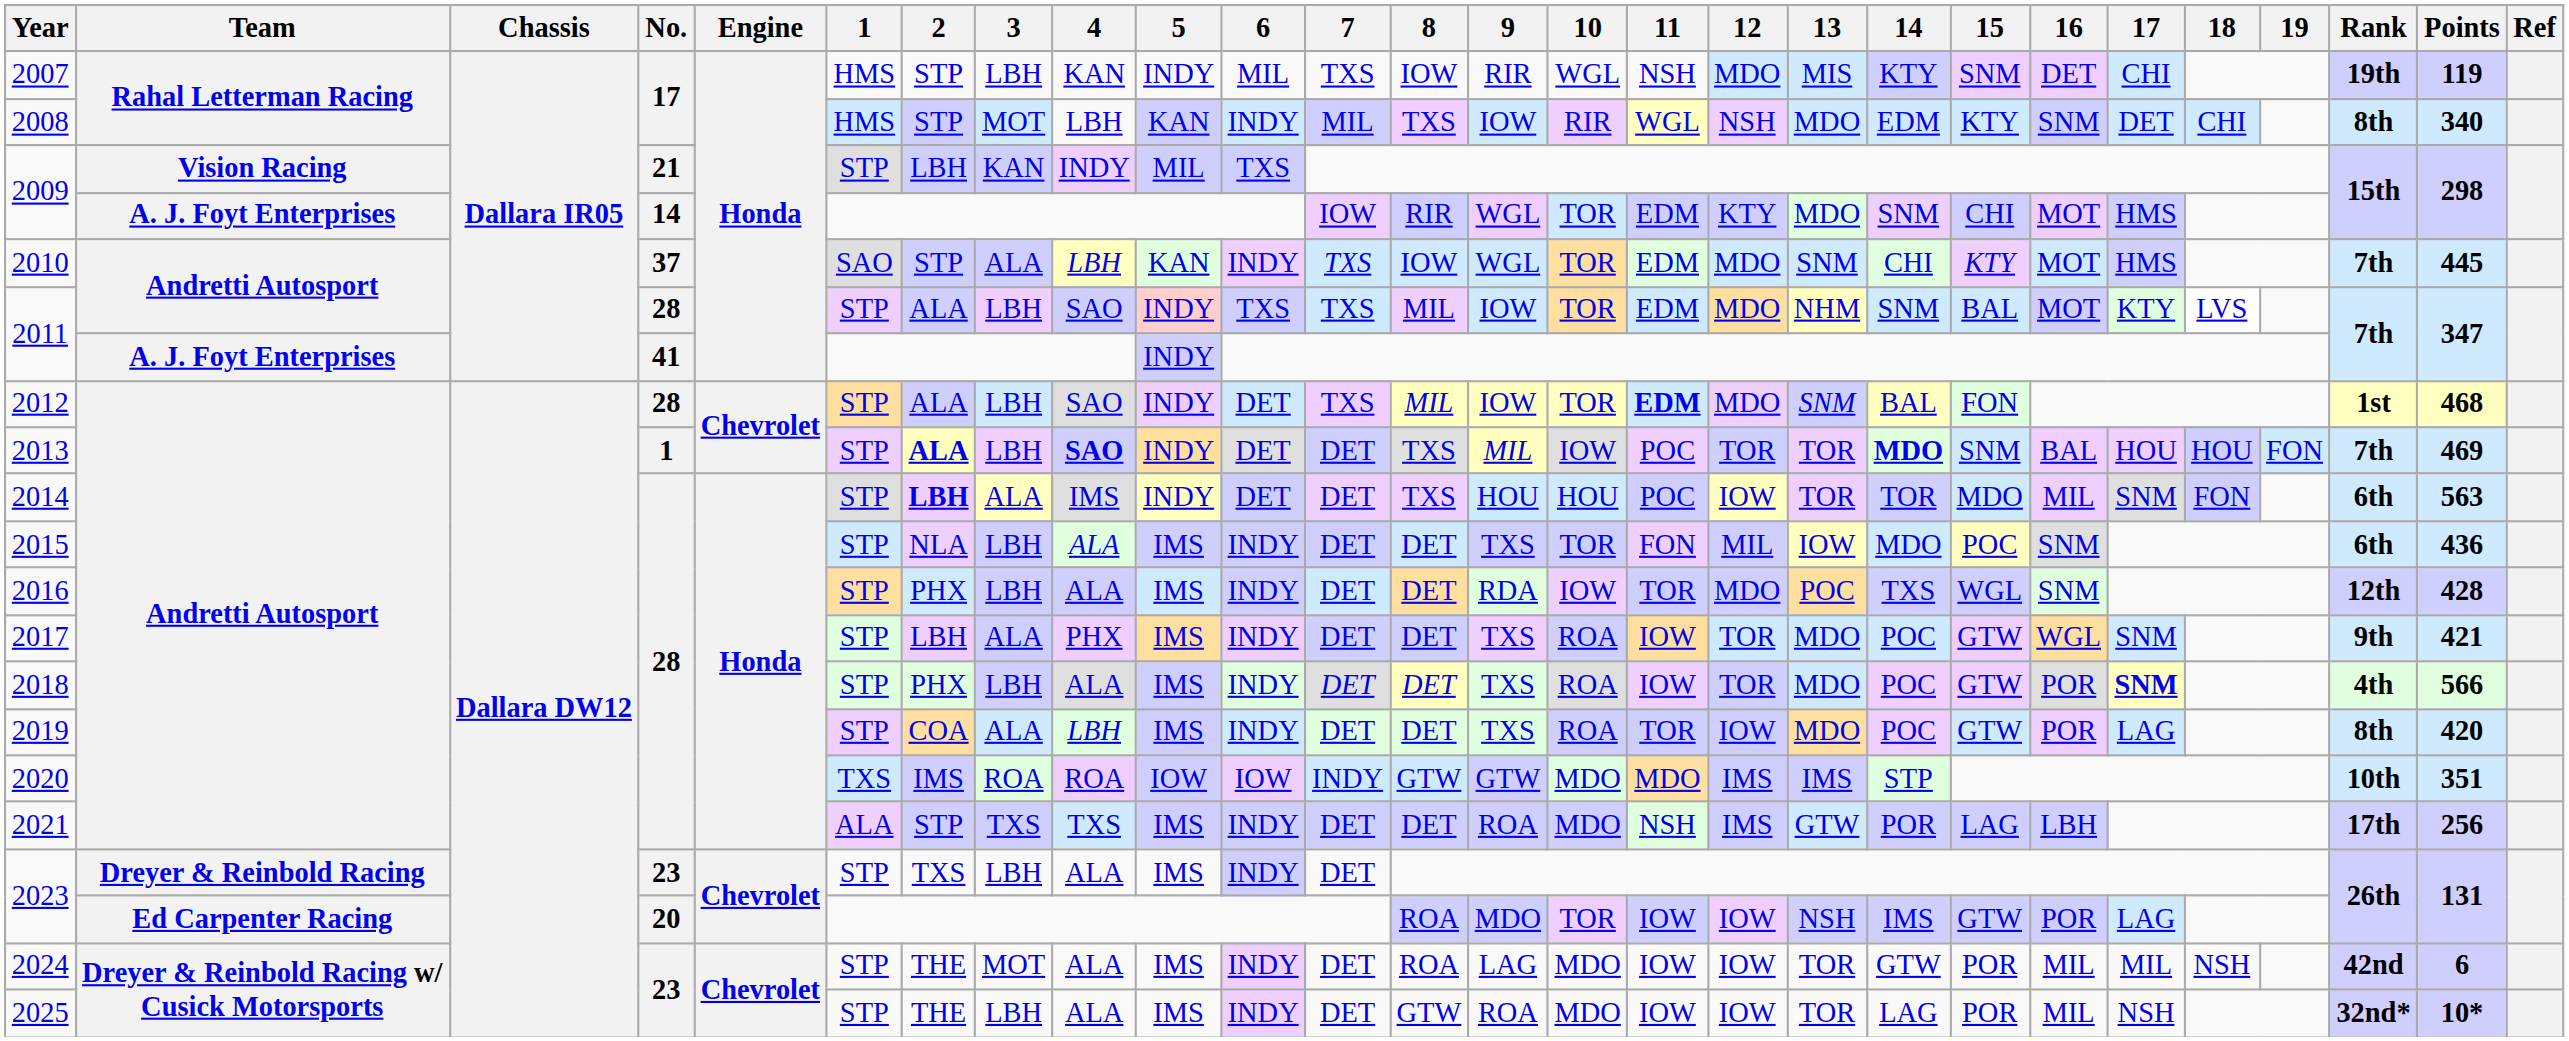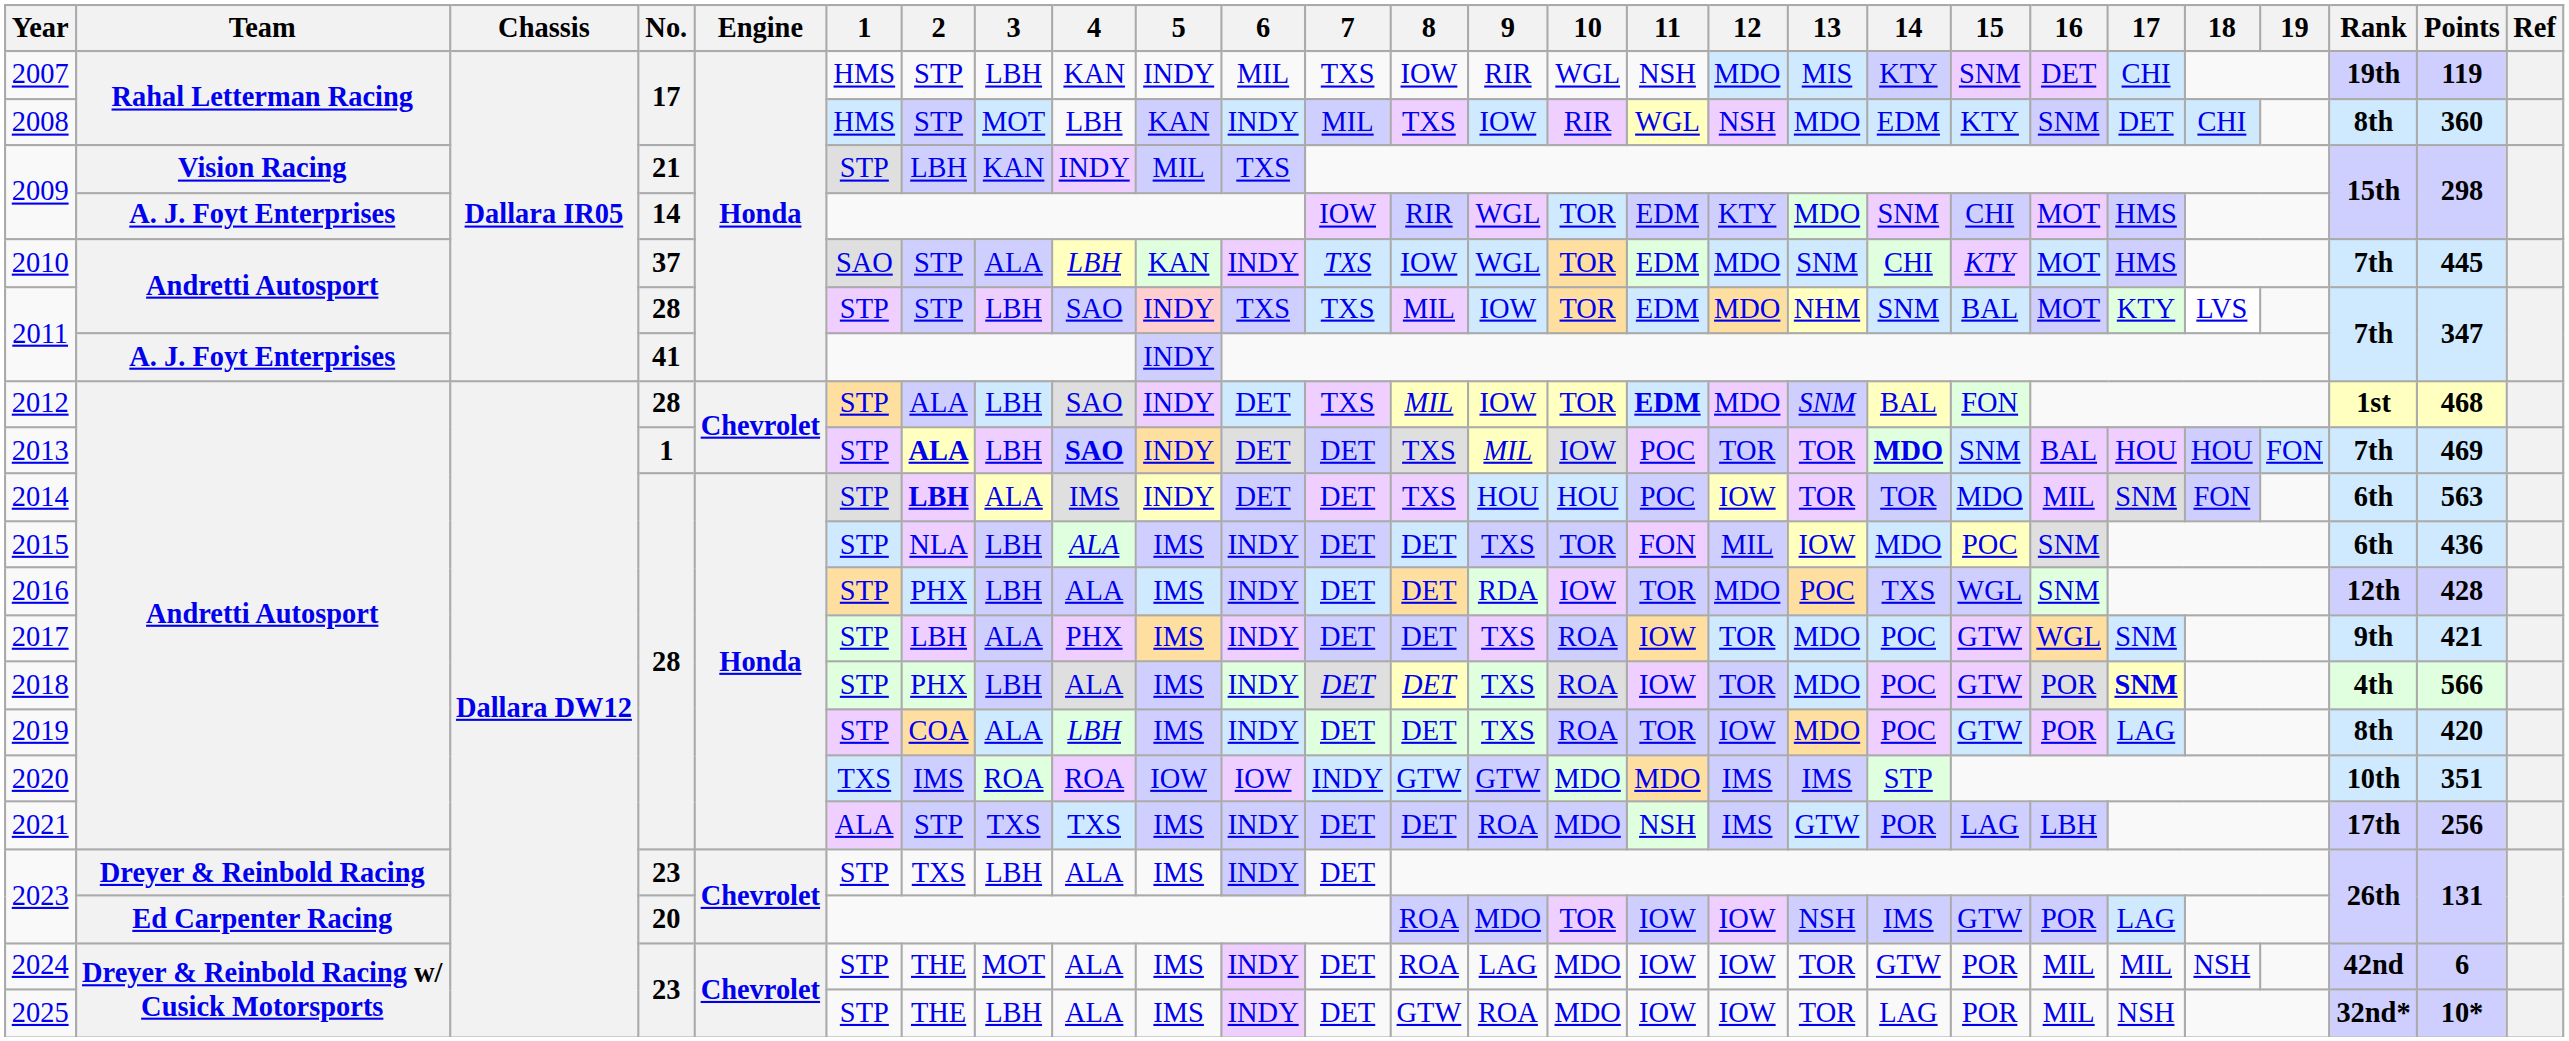2008 | Points: 340 -> 360
2011 / 28 | 2: ALA -> STP
